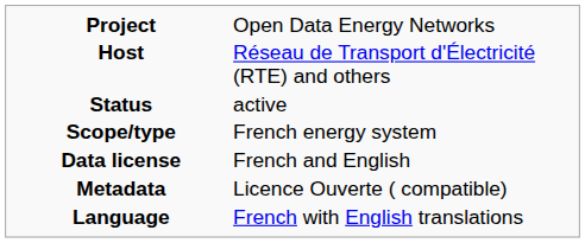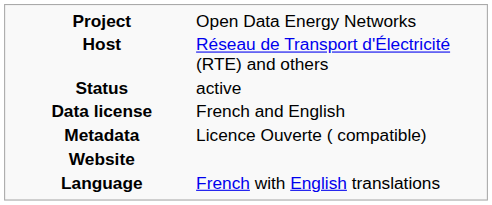- row: Scope/type | French energy system
+ row: Website
